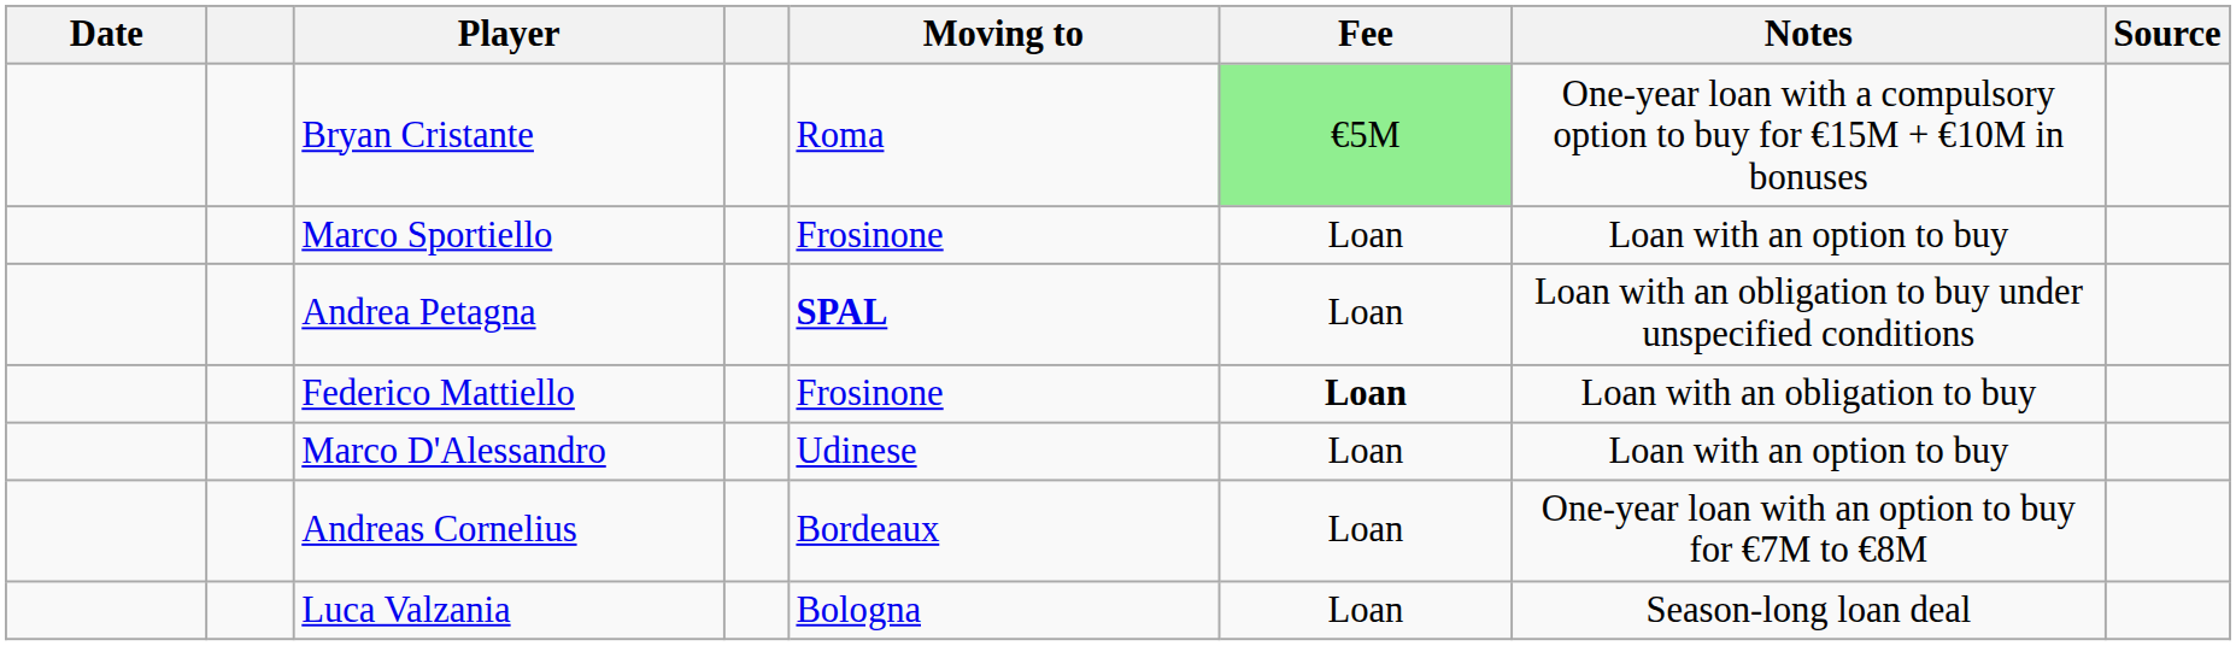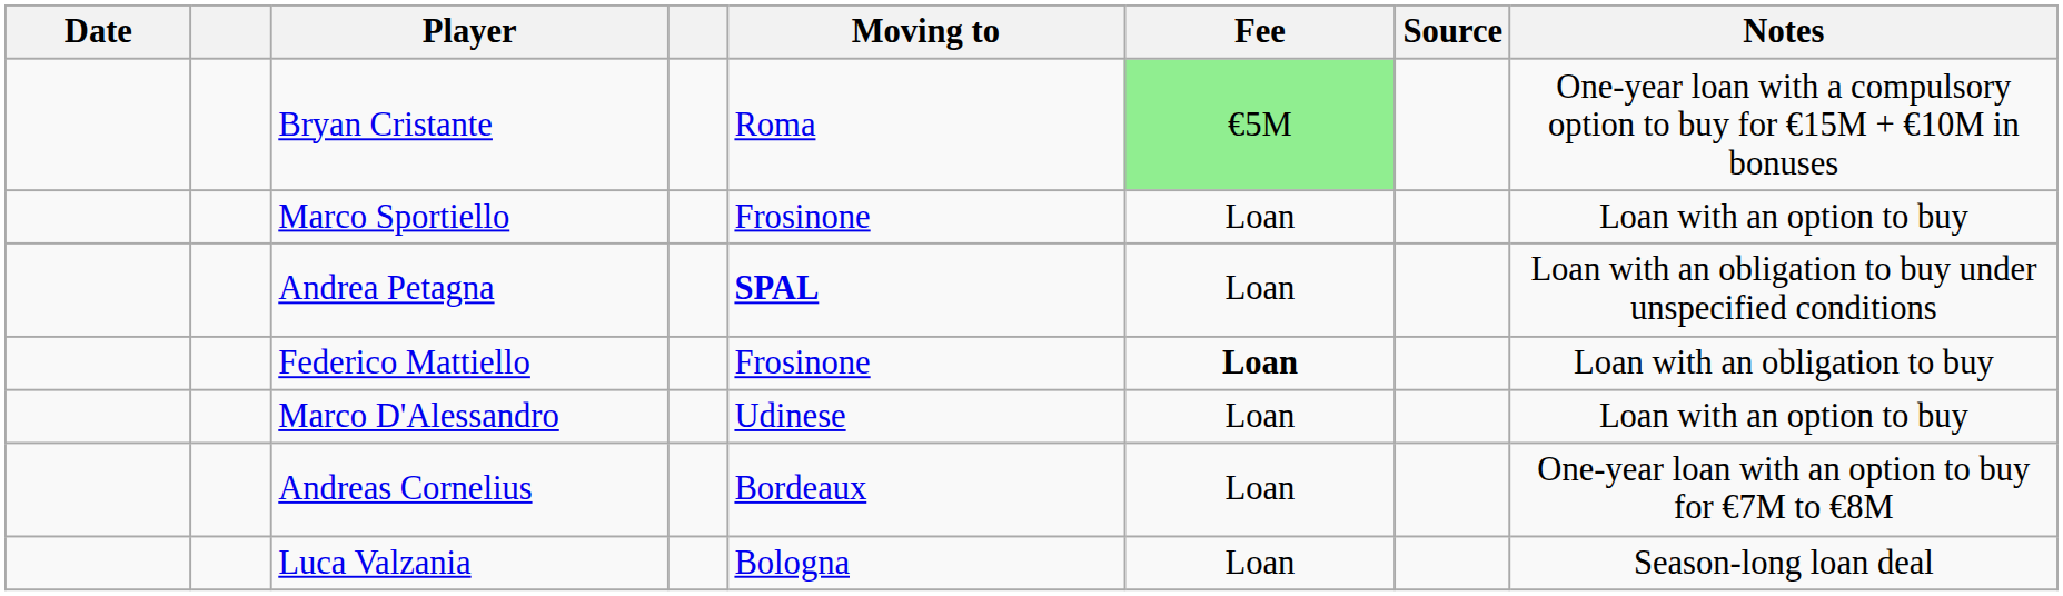columns swapped: Notes <-> Source
